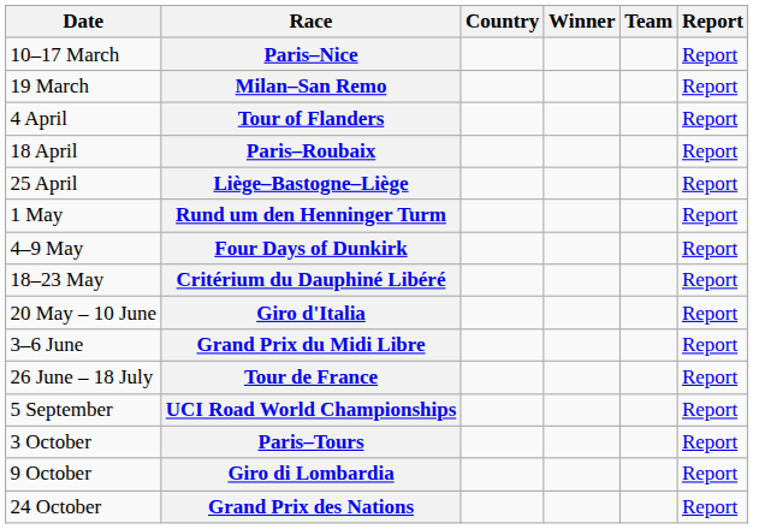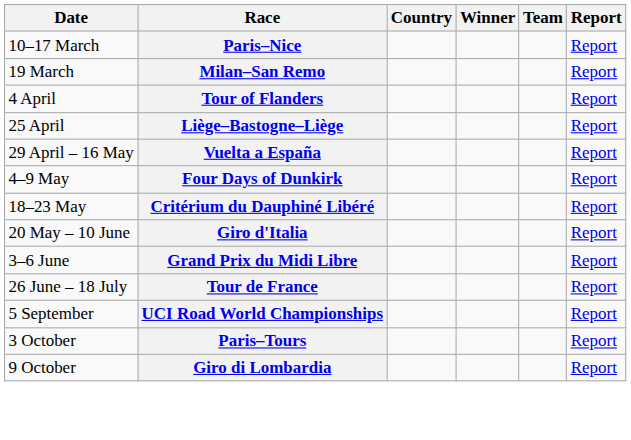- row: 18 April | Paris–Roubaix | Report
+ row: 29 April – 16 May | Vuelta a España | Report
- row: 1 May | Rund um den Henninger Turm | Report
- row: 24 October | Grand Prix des Nations | Report
